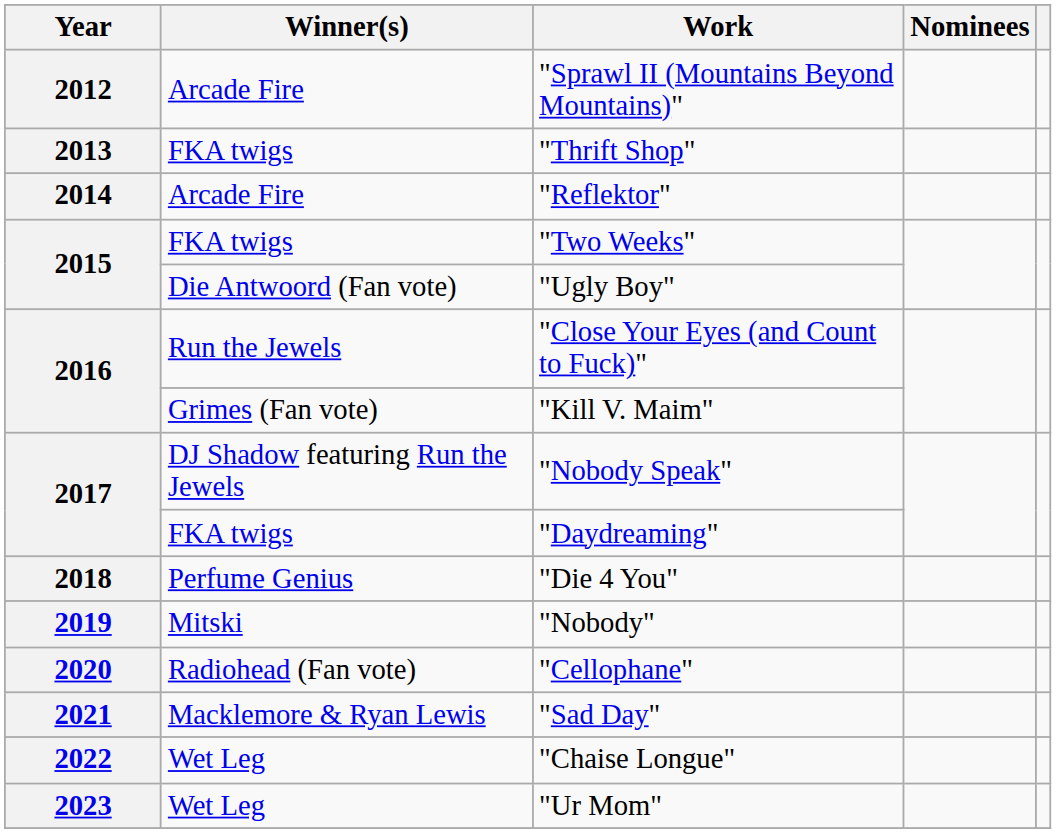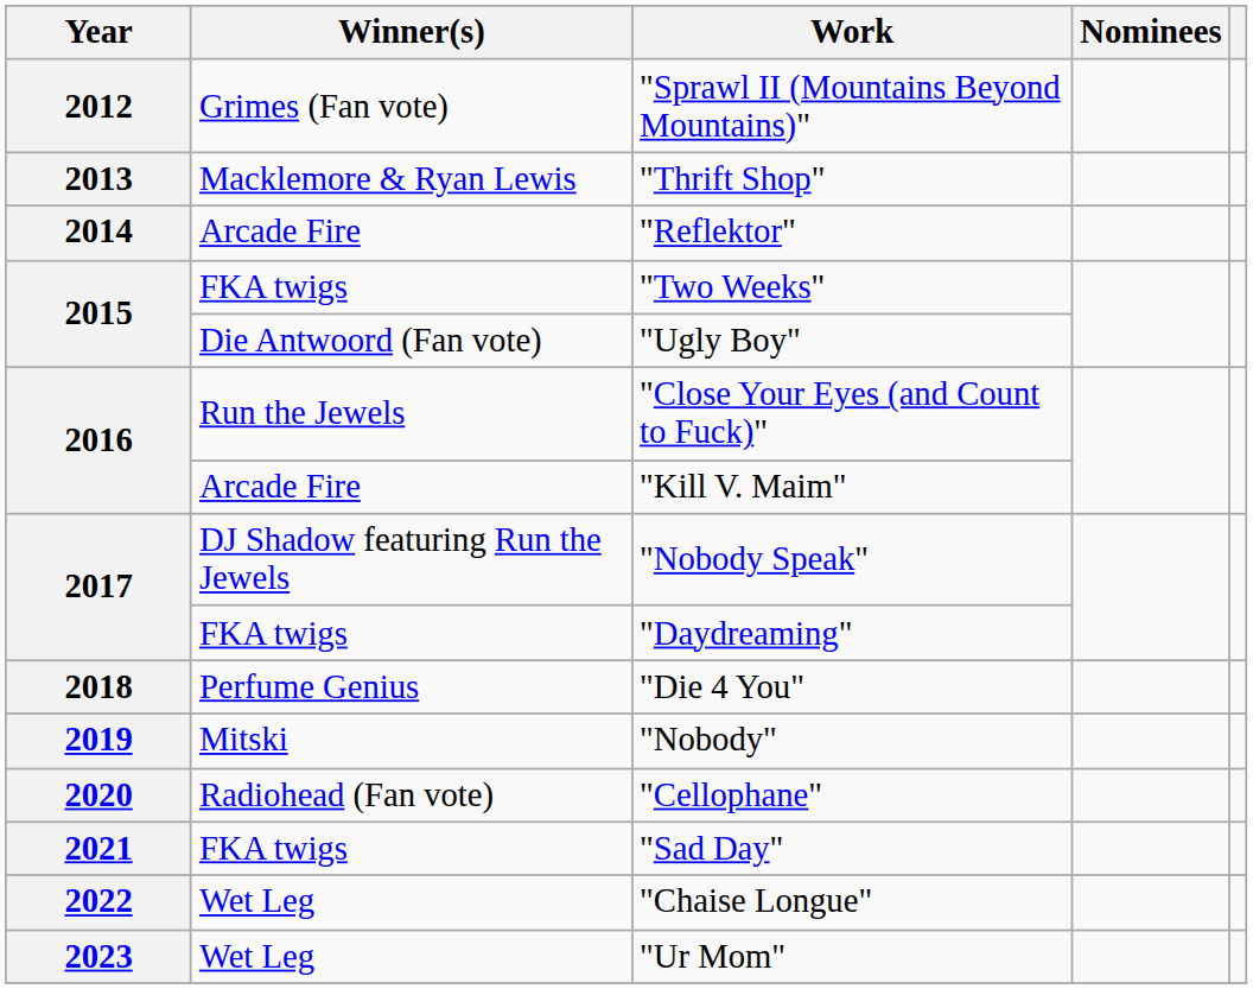"Sprawl II (Mountains Beyond Mountains)" | Winner(s): Arcade Fire -> Grimes (Fan vote)
"Thrift Shop" | Winner(s): FKA twigs -> Macklemore & Ryan Lewis
"Kill V. Maim" | Winner(s): Grimes (Fan vote) -> Arcade Fire
"Sad Day" | Winner(s): Macklemore & Ryan Lewis -> FKA twigs
